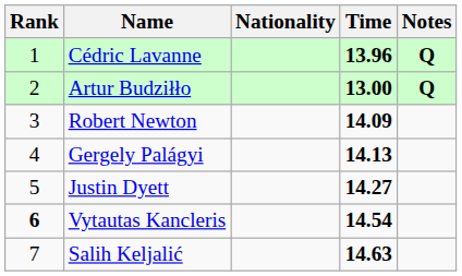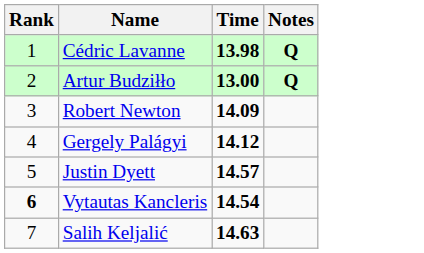- column: Nationality
Cédric Lavanne | Time: 13.96 -> 13.98
Gergely Palágyi | Time: 14.13 -> 14.12
Justin Dyett | Time: 14.27 -> 14.57
